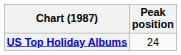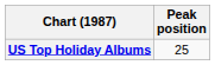US Top Holiday Albums | Peak position: 24 -> 25
